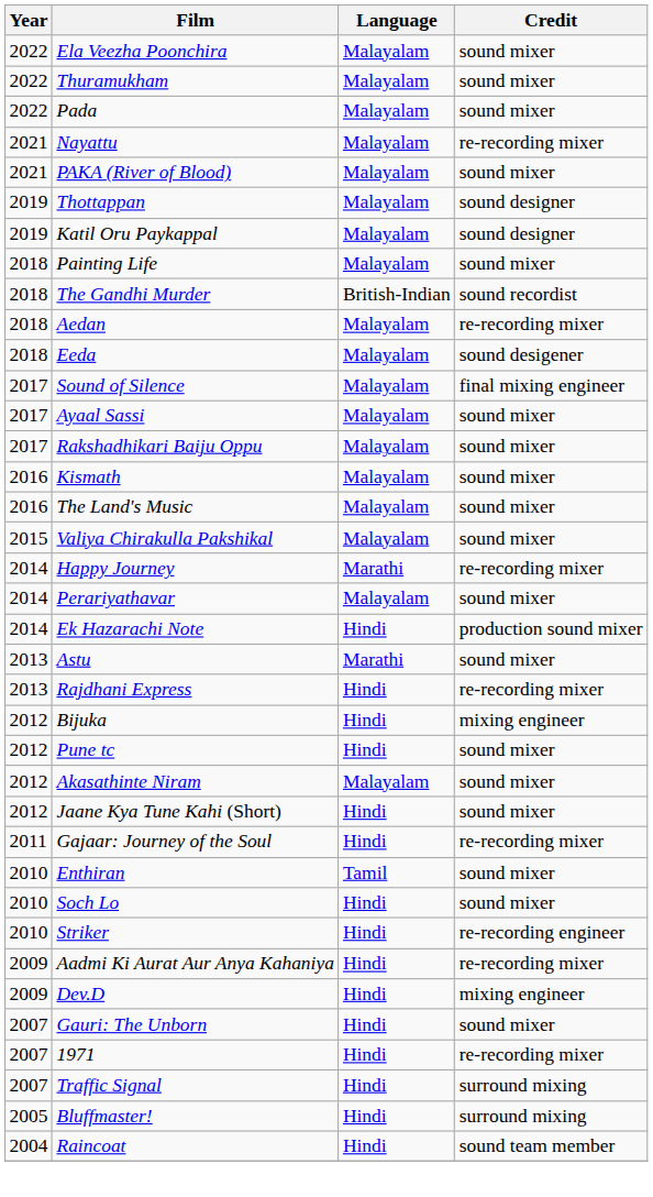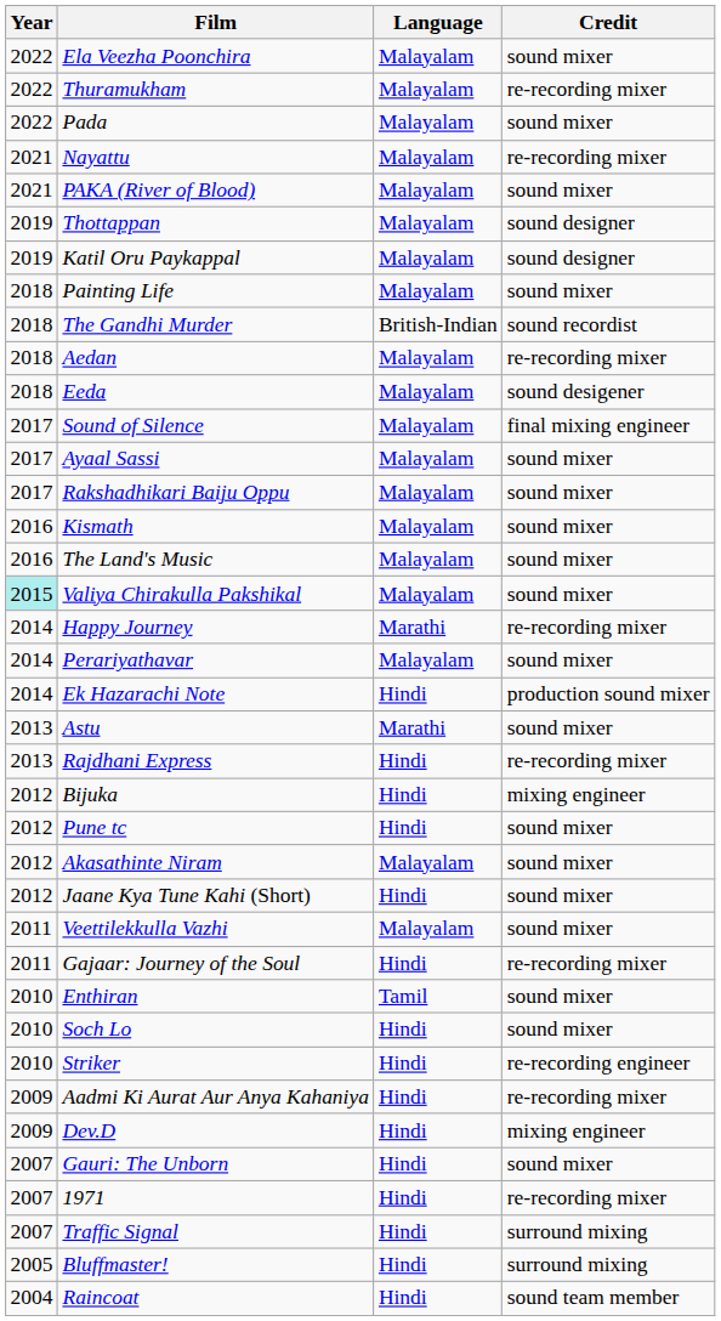Thuramukham | Credit: sound mixer -> re-recording mixer
Valiya Chirakulla Pakshikal | Year: no background -> paleturquoise background
+ row: 2011 | Veettilekkulla Vazhi | Malayalam | sound mixer
